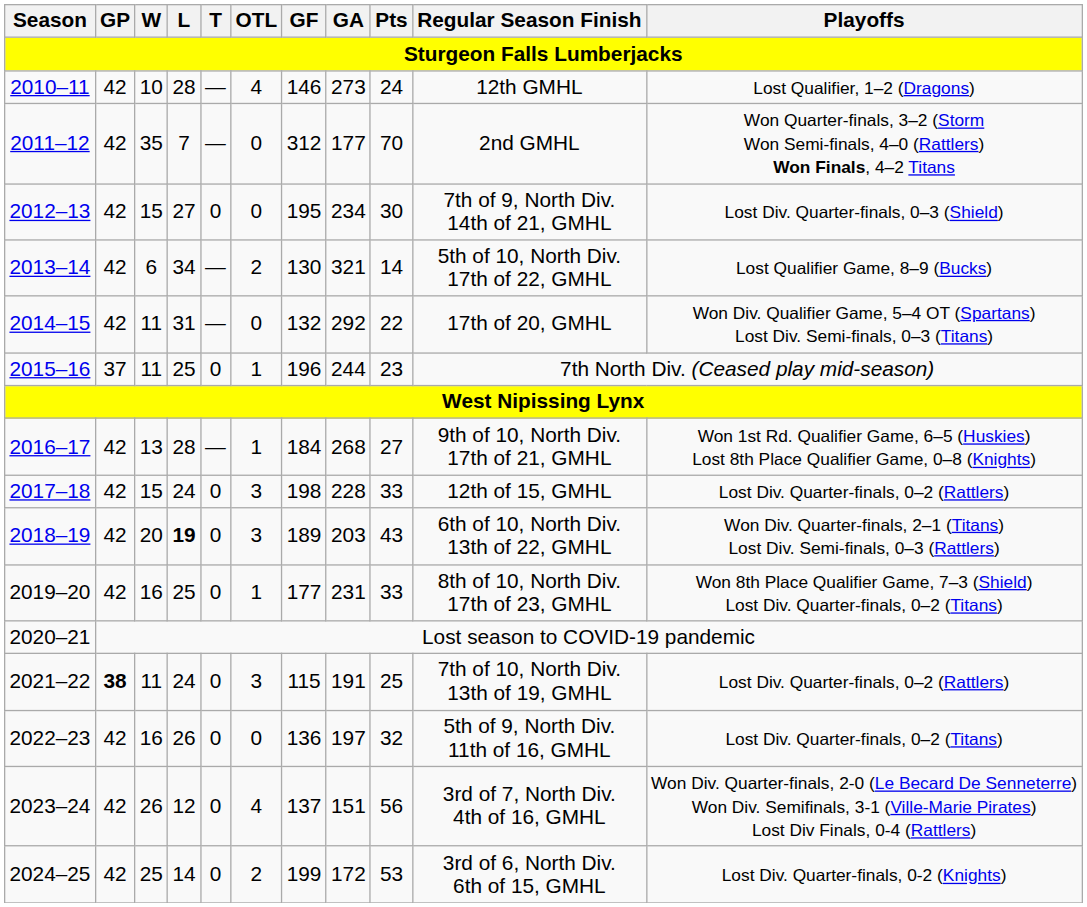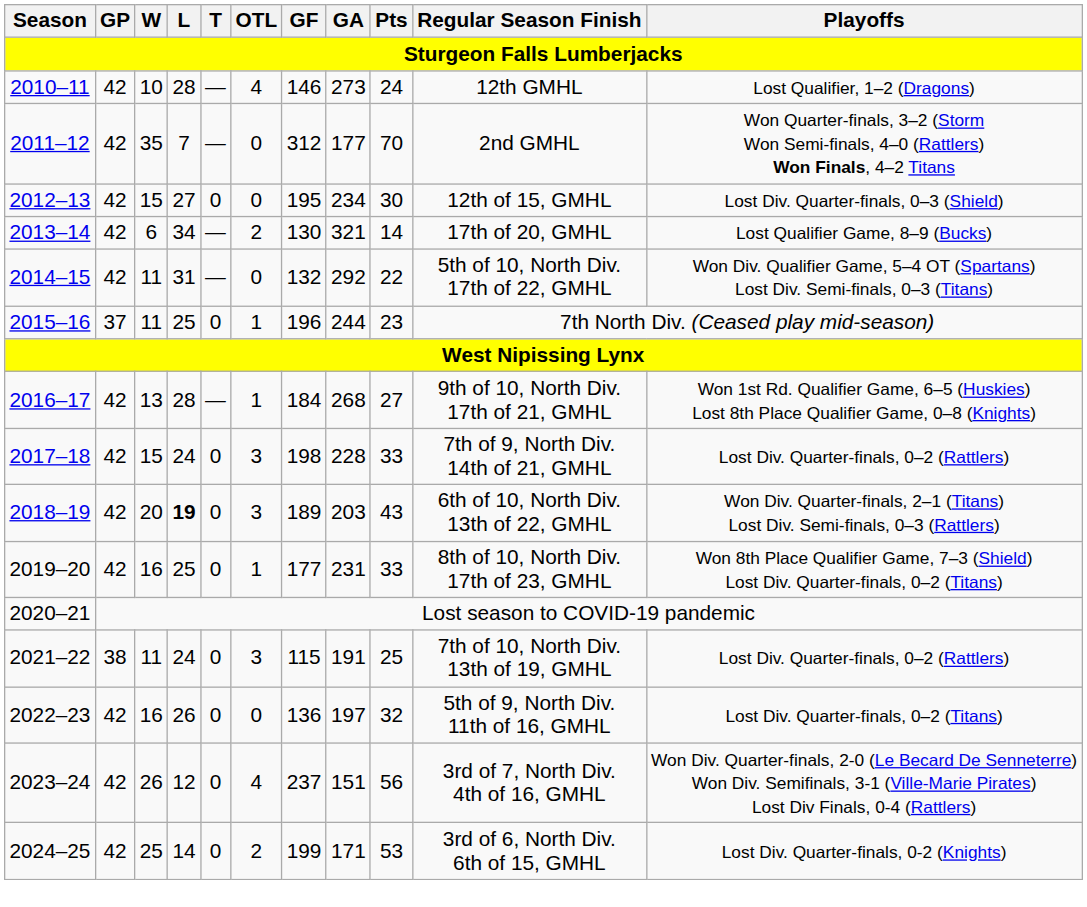2012–13 | Regular Season Finish: 7th of 9, North Div. 14th of 21, GMHL -> 12th of 15, GMHL
2013–14 | Regular Season Finish: 5th of 10, North Div. 17th of 22, GMHL -> 17th of 20, GMHL
2014–15 | Regular Season Finish: 17th of 20, GMHL -> 5th of 10, North Div. 17th of 22, GMHL
2017–18 | Regular Season Finish: 12th of 15, GMHL -> 7th of 9, North Div. 14th of 21, GMHL
2021–22 | GP: bold -> normal
2023–24 | GF: 137 -> 237
2024–25 | GA: 172 -> 171
